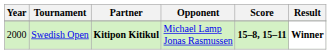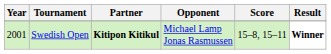Swedish Open | Year: 2000 -> 2001
Swedish Open | Score: bold -> normal
